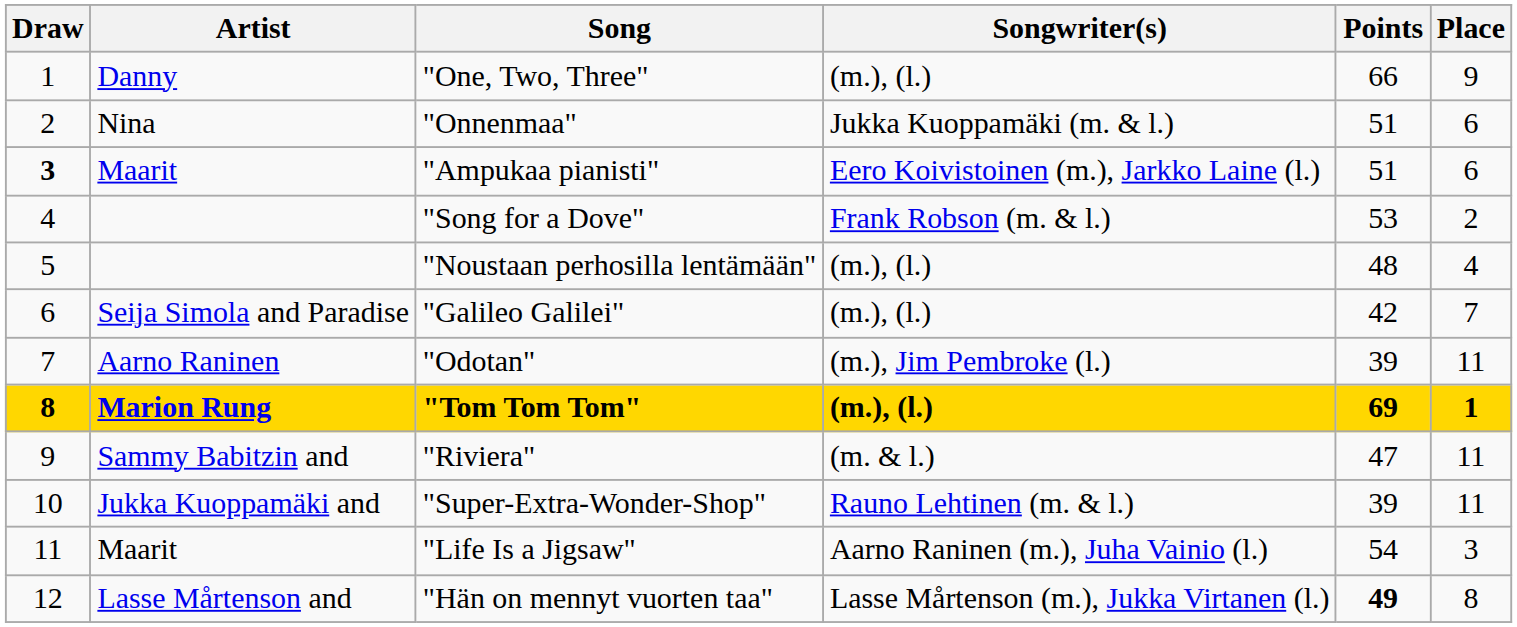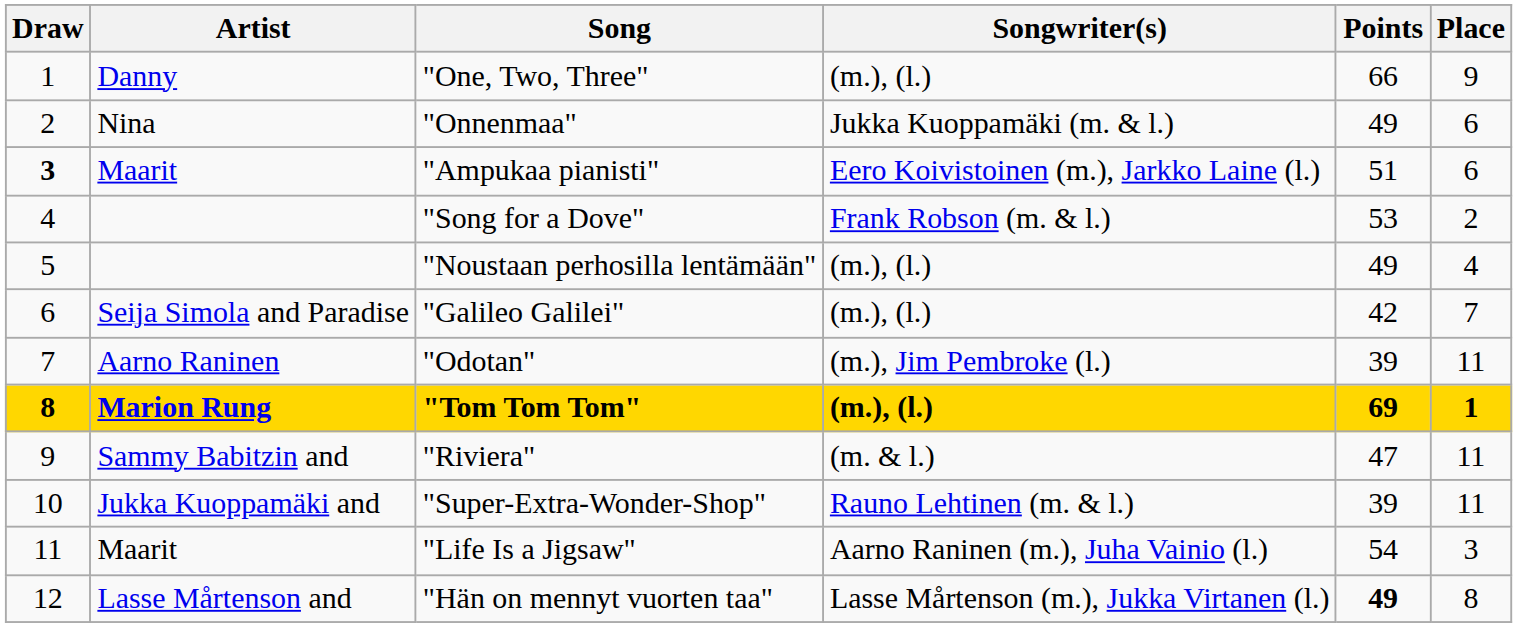"Onnenmaa" | Points: 51 -> 49
"Noustaan perhosilla lentämään" | Points: 48 -> 49
